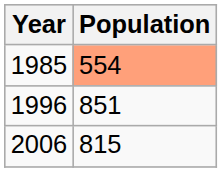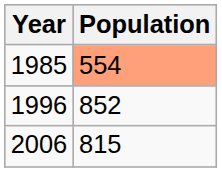1996 | Population: 851 -> 852
